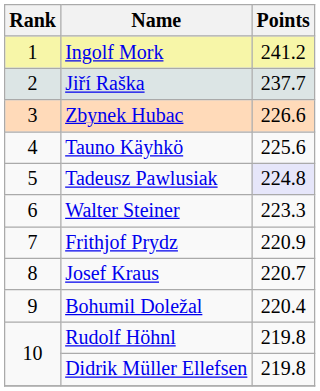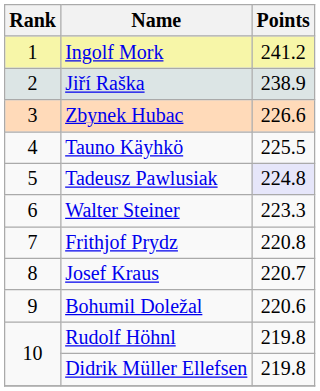Jiří Raška | Points: 237.7 -> 238.9
Tauno Käyhkö | Points: 225.6 -> 225.5
Frithjof Prydz | Points: 220.9 -> 220.8
Bohumil Doležal | Points: 220.4 -> 220.6
